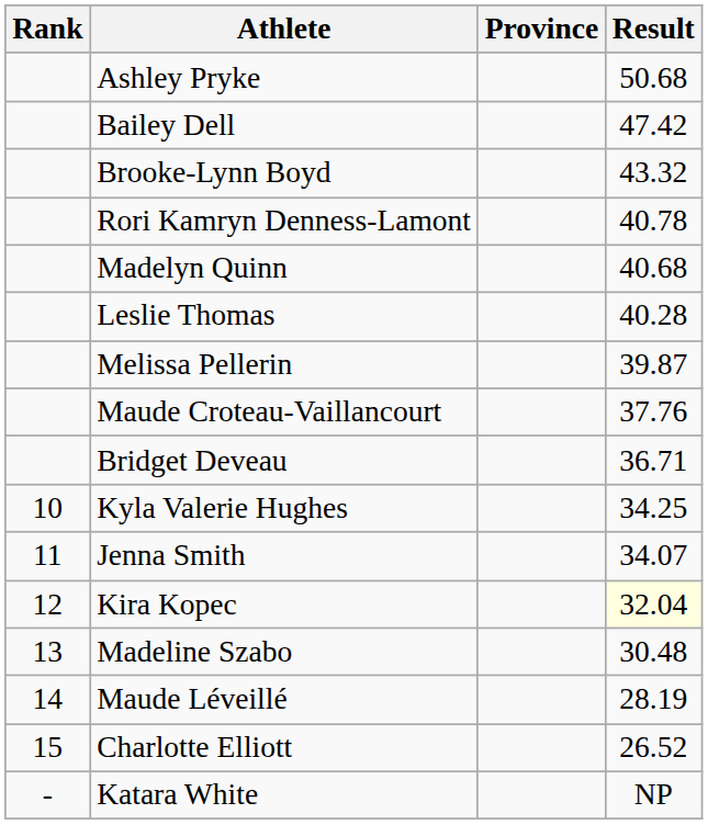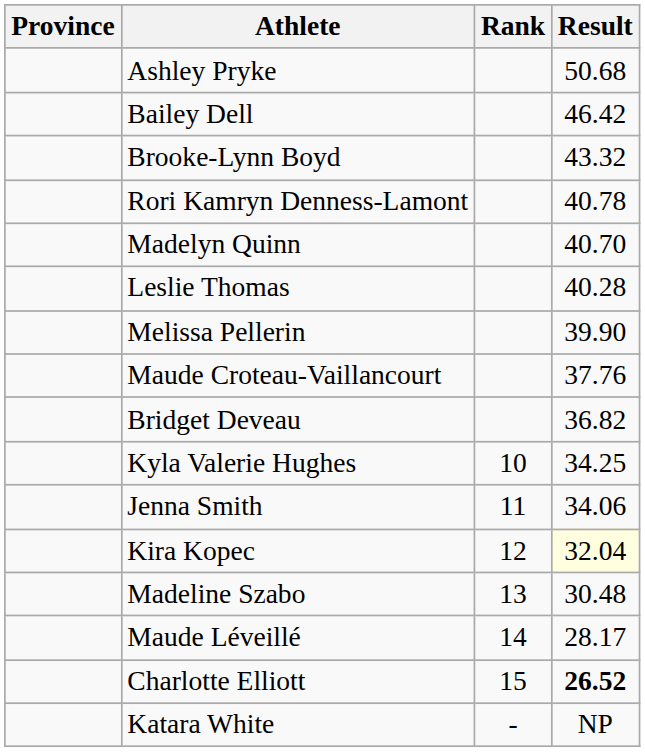columns swapped: Rank <-> Province
Bailey Dell | Result: 47.42 -> 46.42
Madelyn Quinn | Result: 40.68 -> 40.70
Melissa Pellerin | Result: 39.87 -> 39.90
Bridget Deveau | Result: 36.71 -> 36.82
Jenna Smith | Result: 34.07 -> 34.06
Maude Léveillé | Result: 28.19 -> 28.17
Charlotte Elliott | Result: normal -> bold
